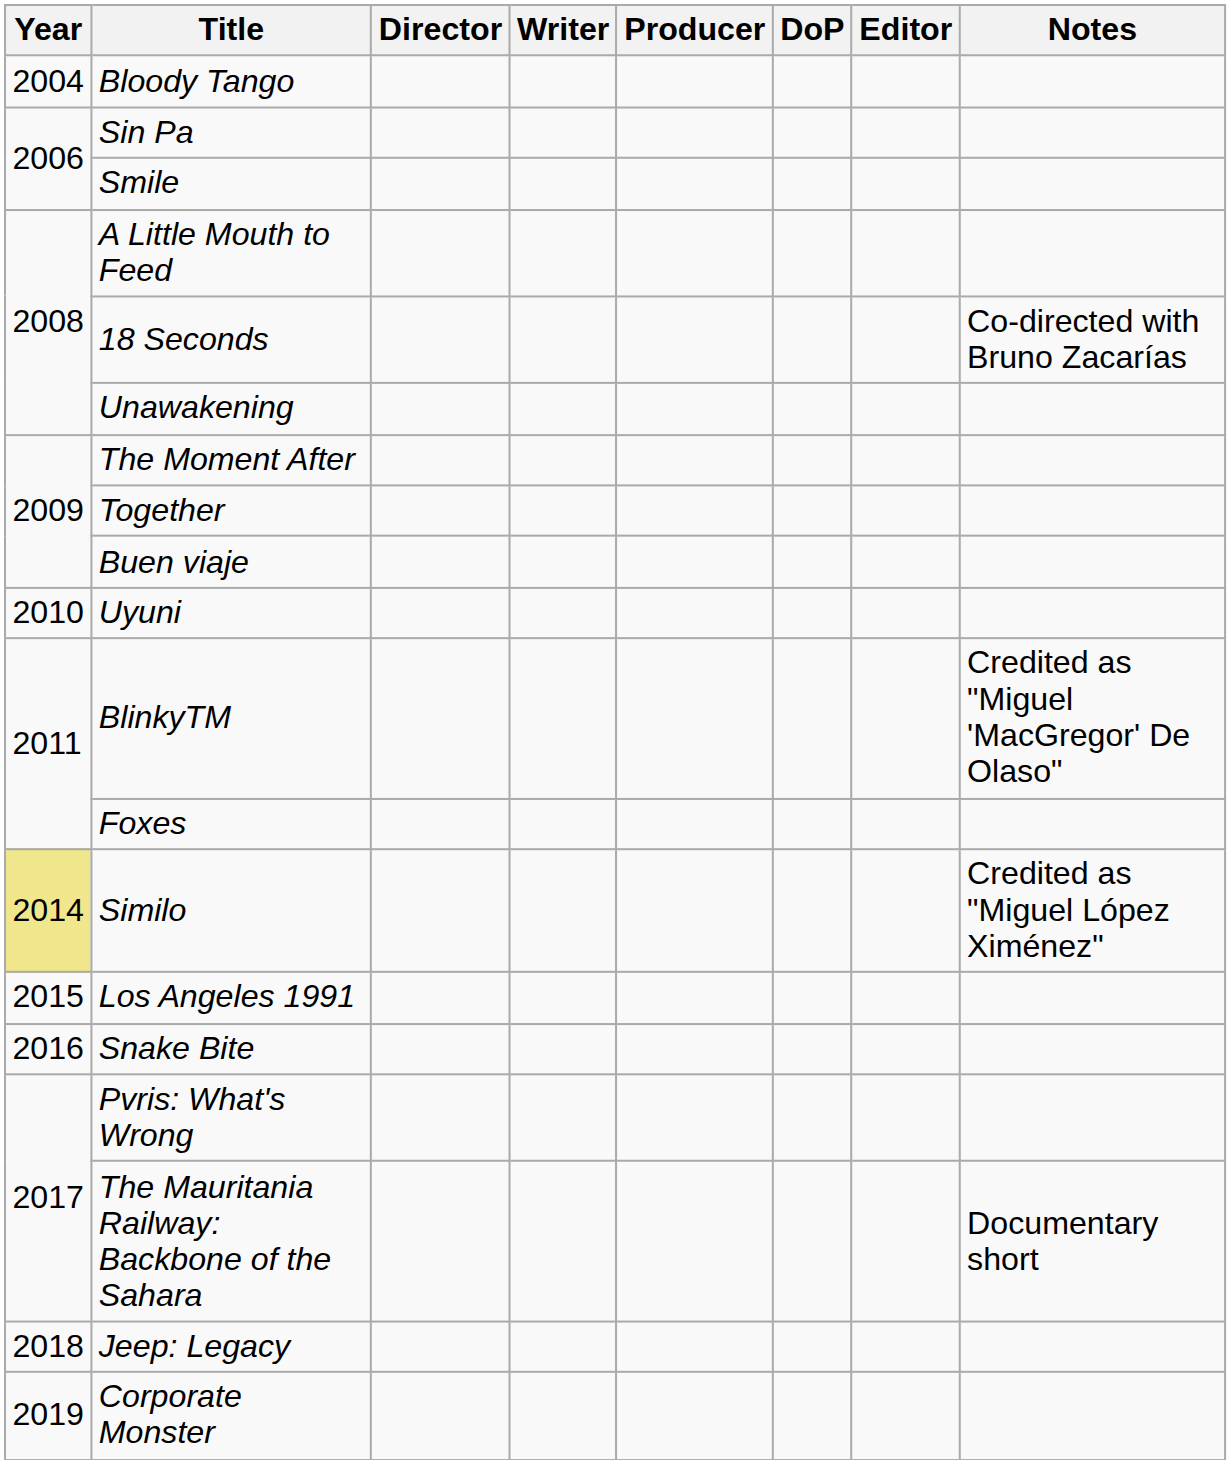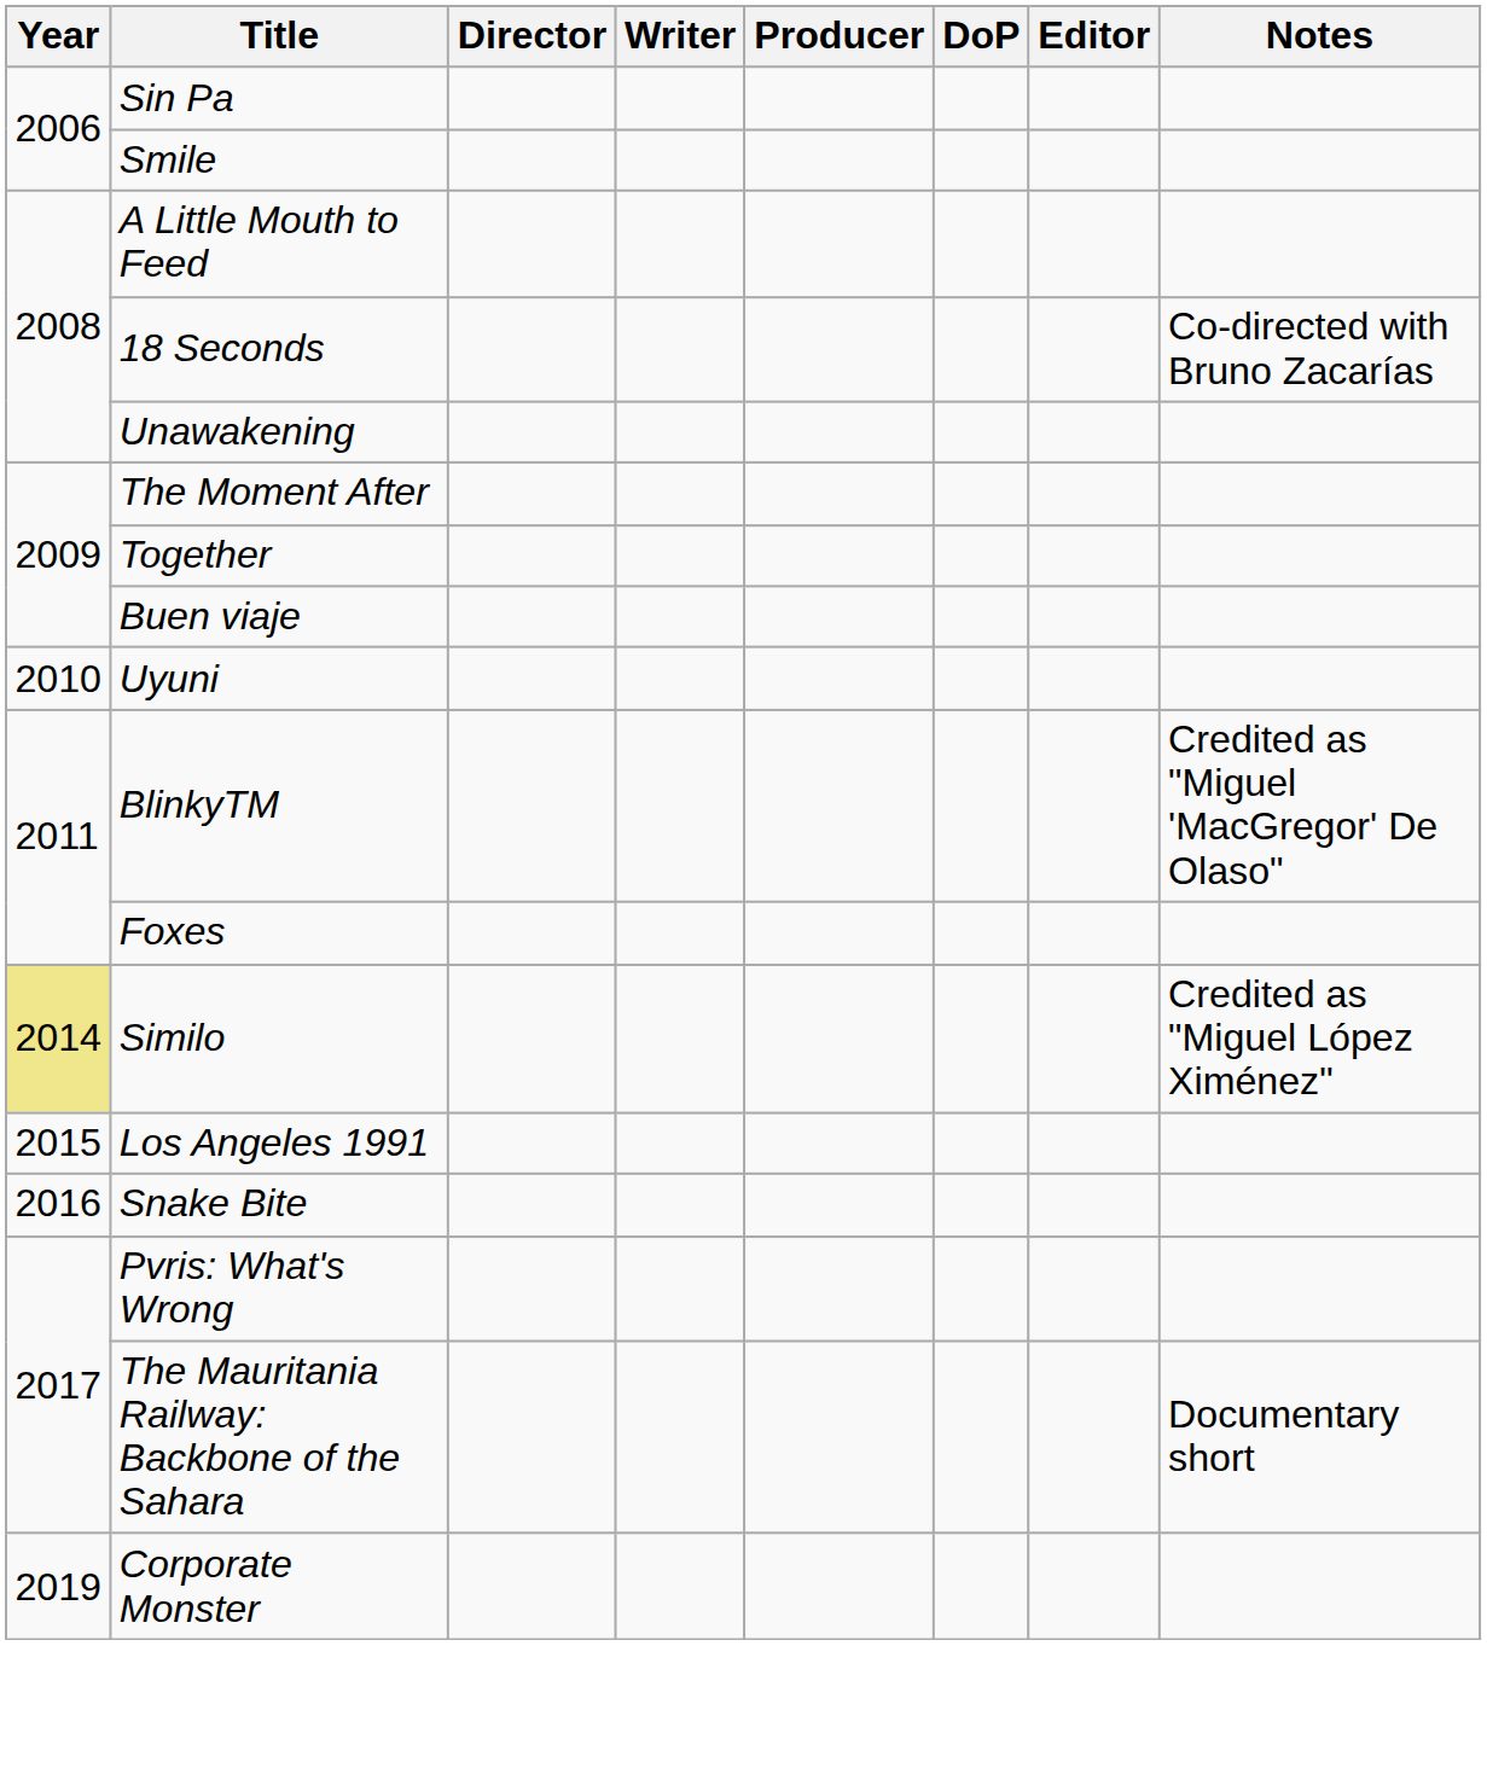- row: 2004 | Bloody Tango
- row: 2018 | Jeep: Legacy
